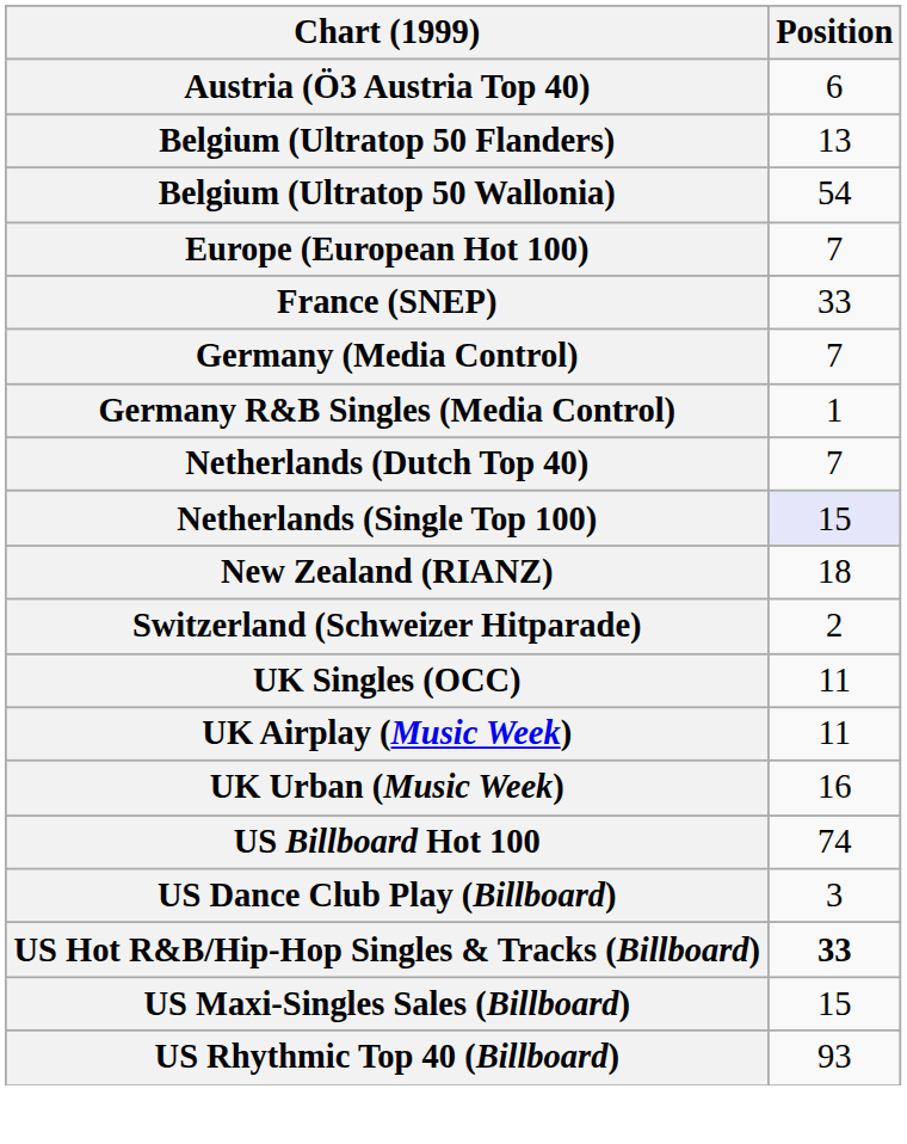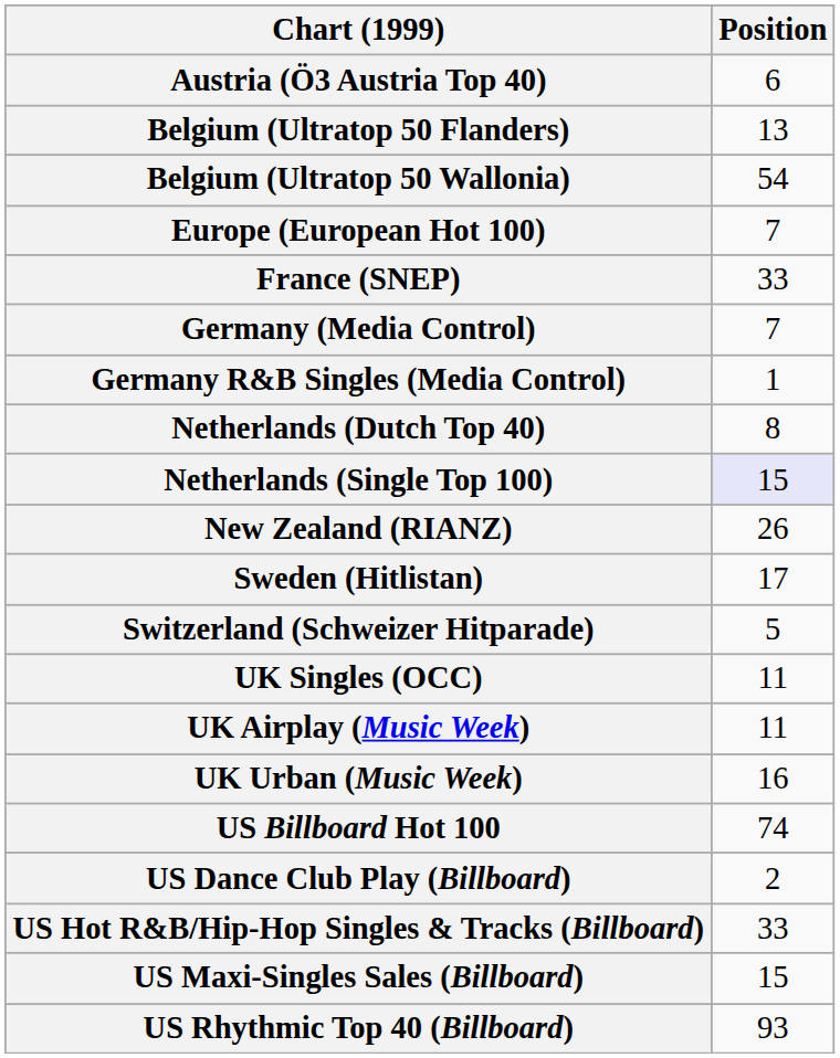Netherlands (Dutch Top 40) | Position: 7 -> 8
New Zealand (RIANZ) | Position: 18 -> 26
+ row: Sweden (Hitlistan) | 17
Switzerland (Schweizer Hitparade) | Position: 2 -> 5
US Dance Club Play (Billboard) | Position: 3 -> 2
US Hot R&B/Hip-Hop Singles & Tracks (Billboard) | Position: bold -> normal
